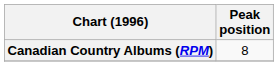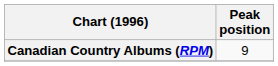Canadian Country Albums (RPM) | Peak position: 8 -> 9
